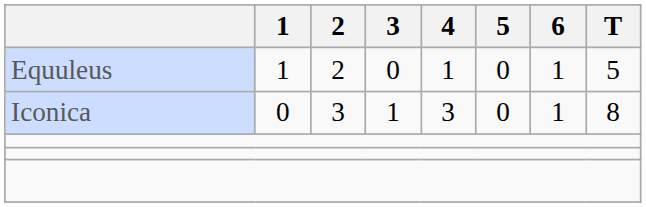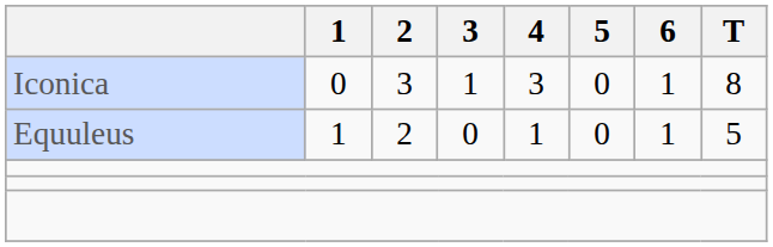rows swapped: Iconica <-> Equuleus
